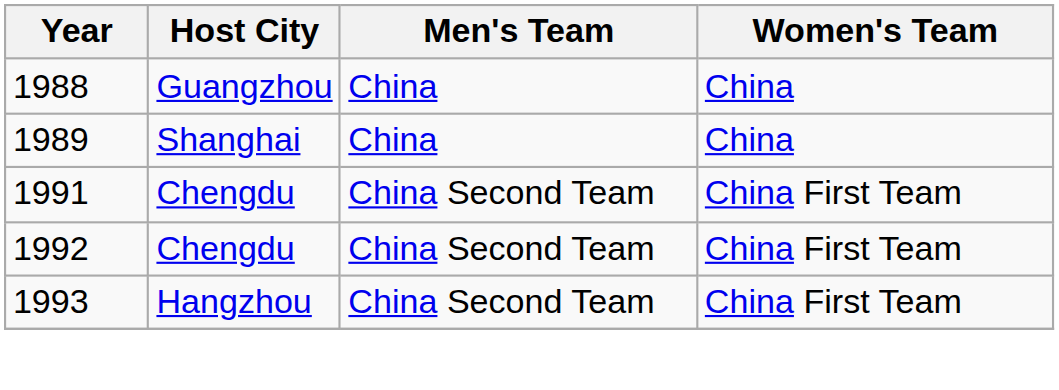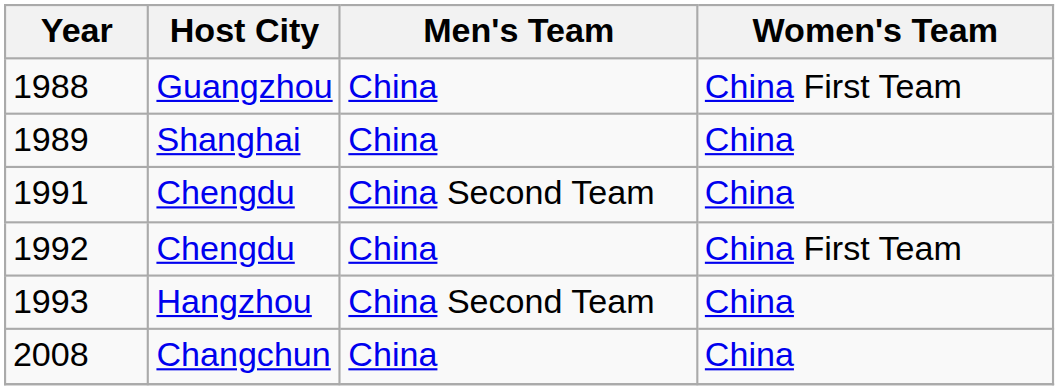1988 | Women's Team: China -> China First Team
1991 | Women's Team: China First Team -> China
1992 | Men's Team: China Second Team -> China
1993 | Women's Team: China First Team -> China
+ row: 2008 | Changchun | China | China
